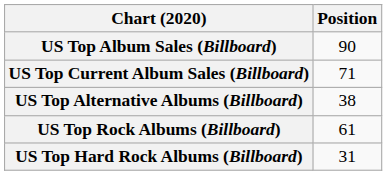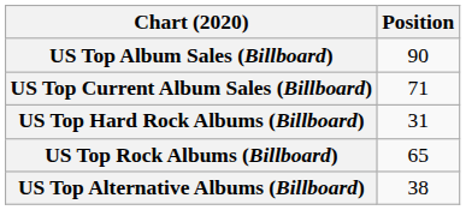rows swapped: US Top Alternative Albums (Billboard) <-> US Top Hard Rock Albums (Billboard)
US Top Rock Albums (Billboard) | Position: 61 -> 65
